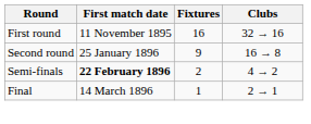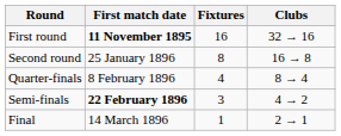First round | First match date: normal -> bold
Second round | Fixtures: 9 -> 8
+ row: Quarter-finals | 8 February 1896 | 4 | 8 → 4
Semi-finals | Fixtures: 2 -> 3
